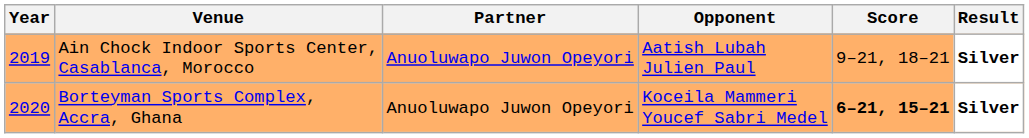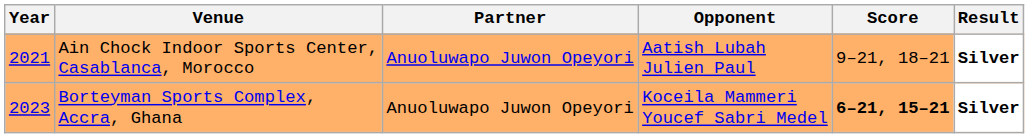Ain Chock Indoor Sports Center, Casablanca, Morocco | Year: 2019 -> 2021
Borteyman Sports Complex, Accra, Ghana | Year: 2020 -> 2023
